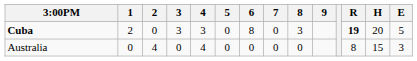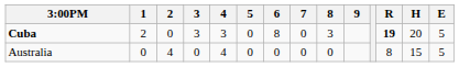Australia | E: 3 -> 5
